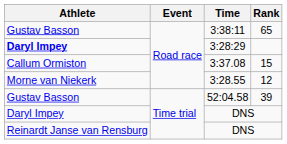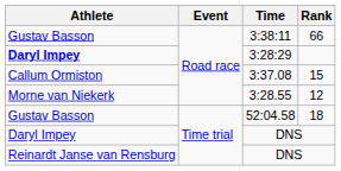3:38:11 | Rank: 65 -> 66
52:04.58 | Rank: 39 -> 18
